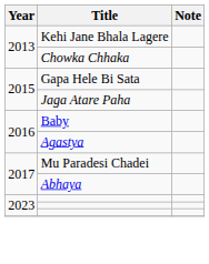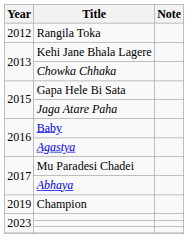+ row: 2012 | Rangila Toka
+ row: 2019 | Champion
